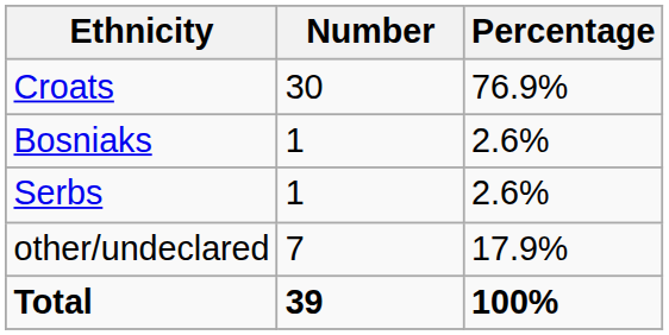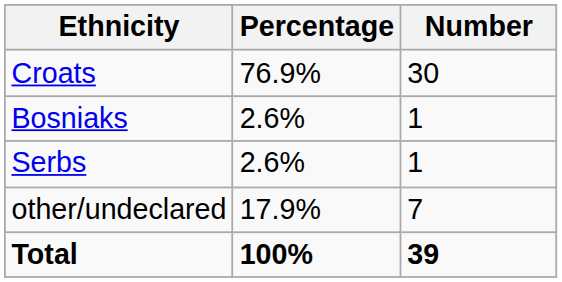columns swapped: Number <-> Percentage
